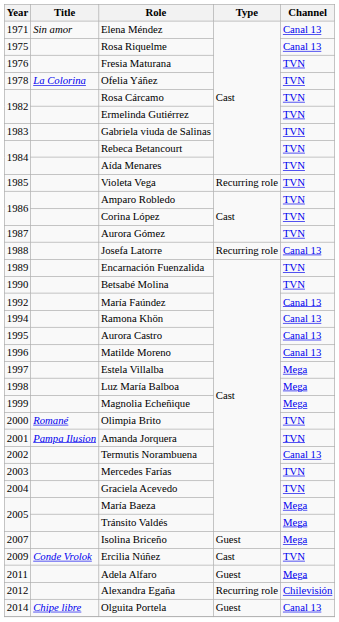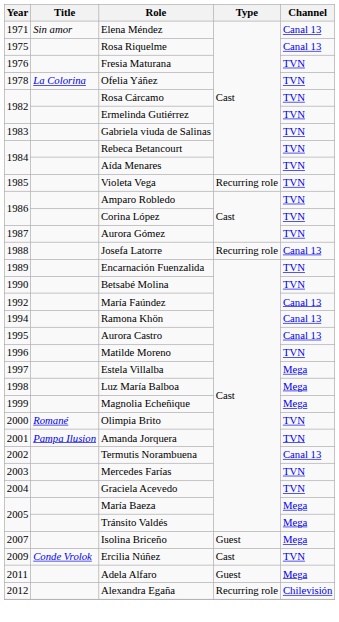Matilde Moreno | Channel: Canal 13 -> TVN
- row: 2014 | Chipe libre | Olguita Portela | Guest | Canal 13
